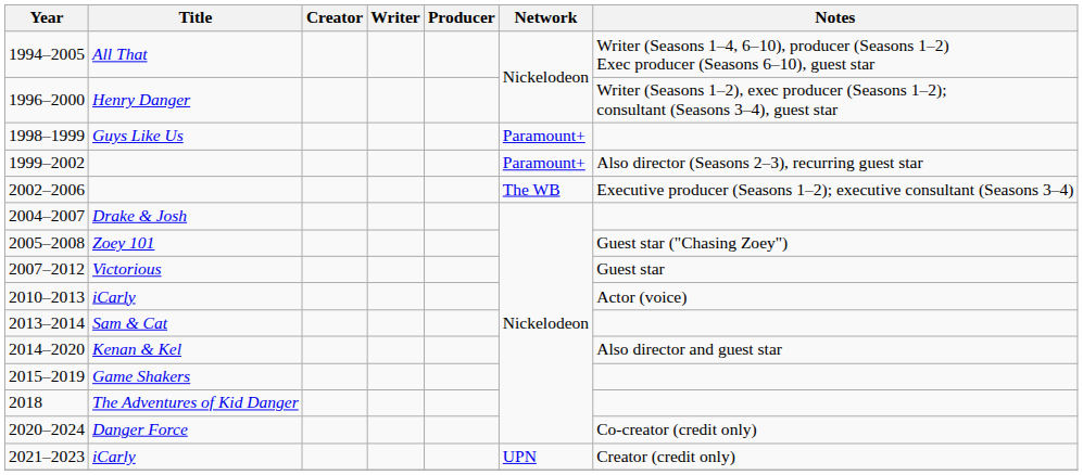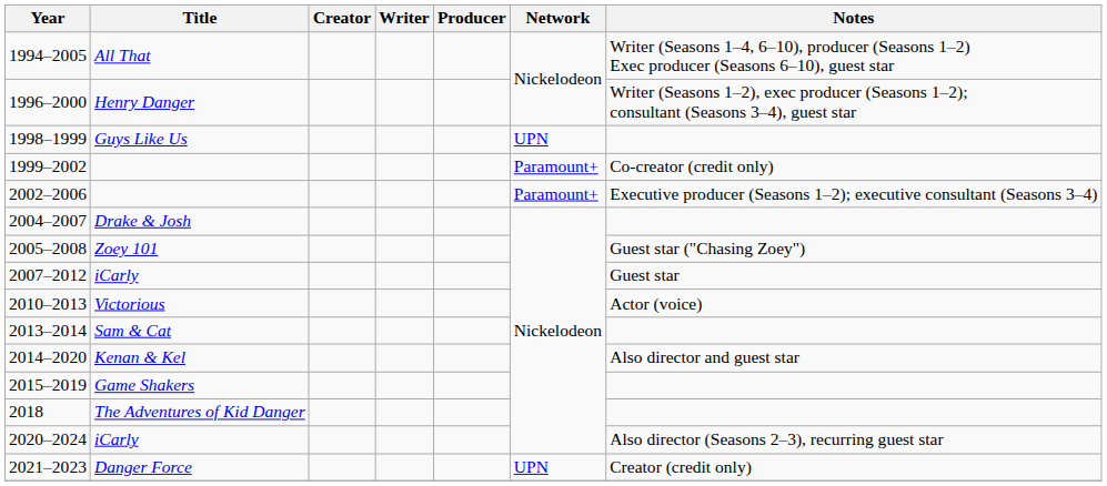1998–1999 | Network: Paramount+ -> UPN
1999–2002 | Notes: Also director (Seasons 2–3), recurring guest star -> Co-creator (credit only)
2002–2006 | Network: The WB -> Paramount+
2007–2012 | Title: Victorious -> iCarly
2010–2013 | Title: iCarly -> Victorious
2020–2024 | Title: Danger Force -> iCarly
2020–2024 | Notes: Co-creator (credit only) -> Also director (Seasons 2–3), recurring guest star
2021–2023 | Title: iCarly -> Danger Force
